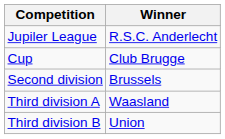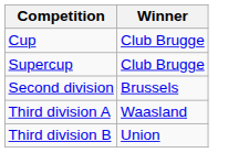- row: Jupiler League | R.S.C. Anderlecht
+ row: Supercup | Club Brugge
